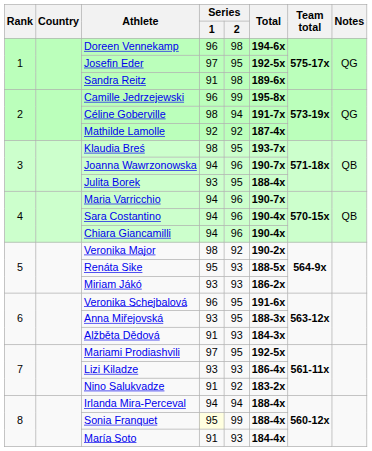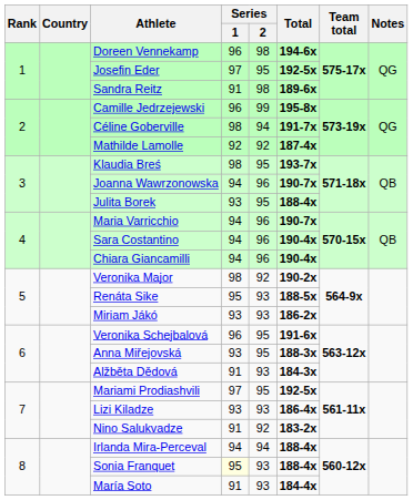Sonia Franquet | Series / 2: 99 -> 93
